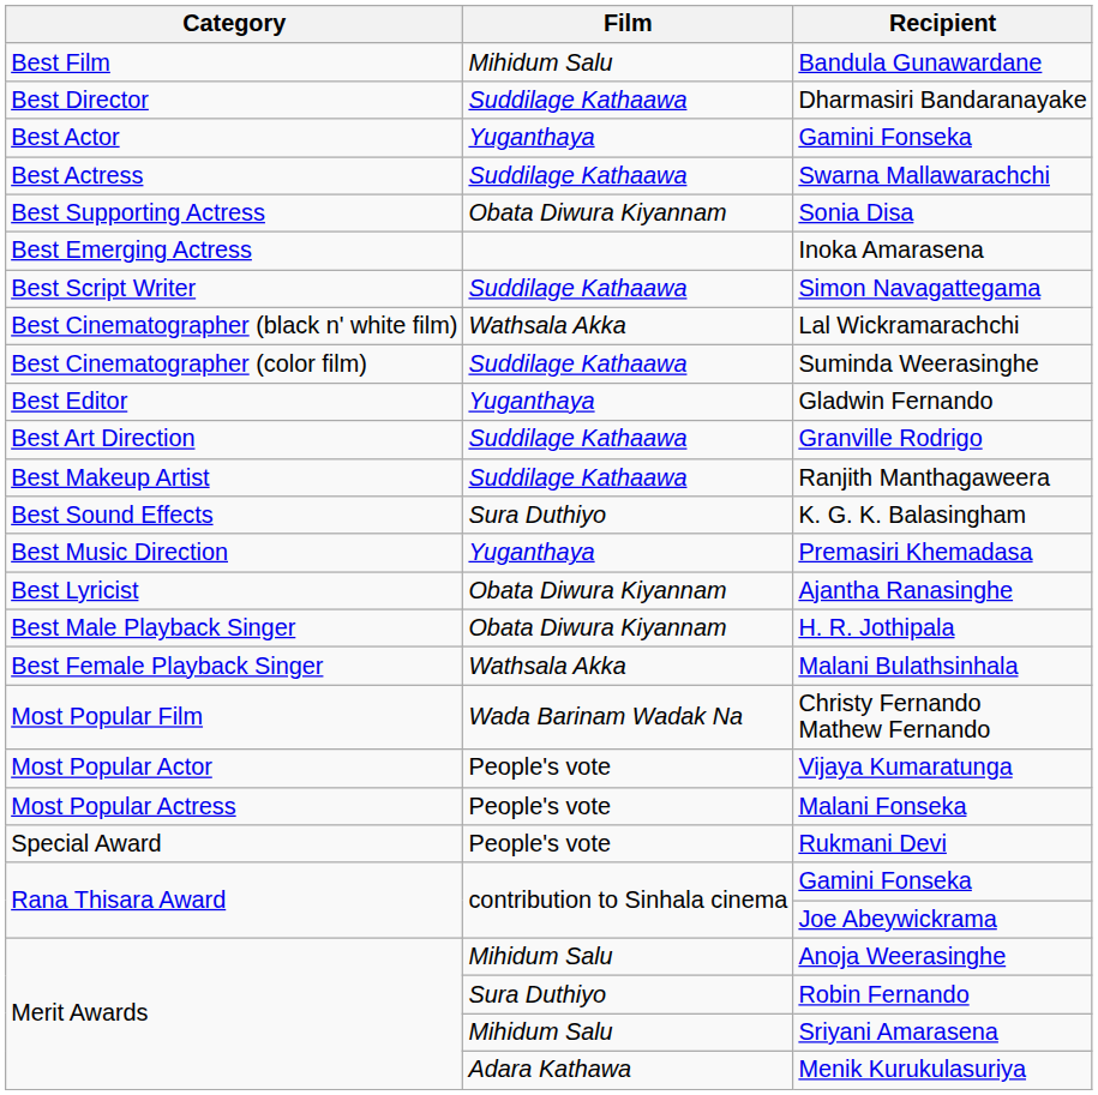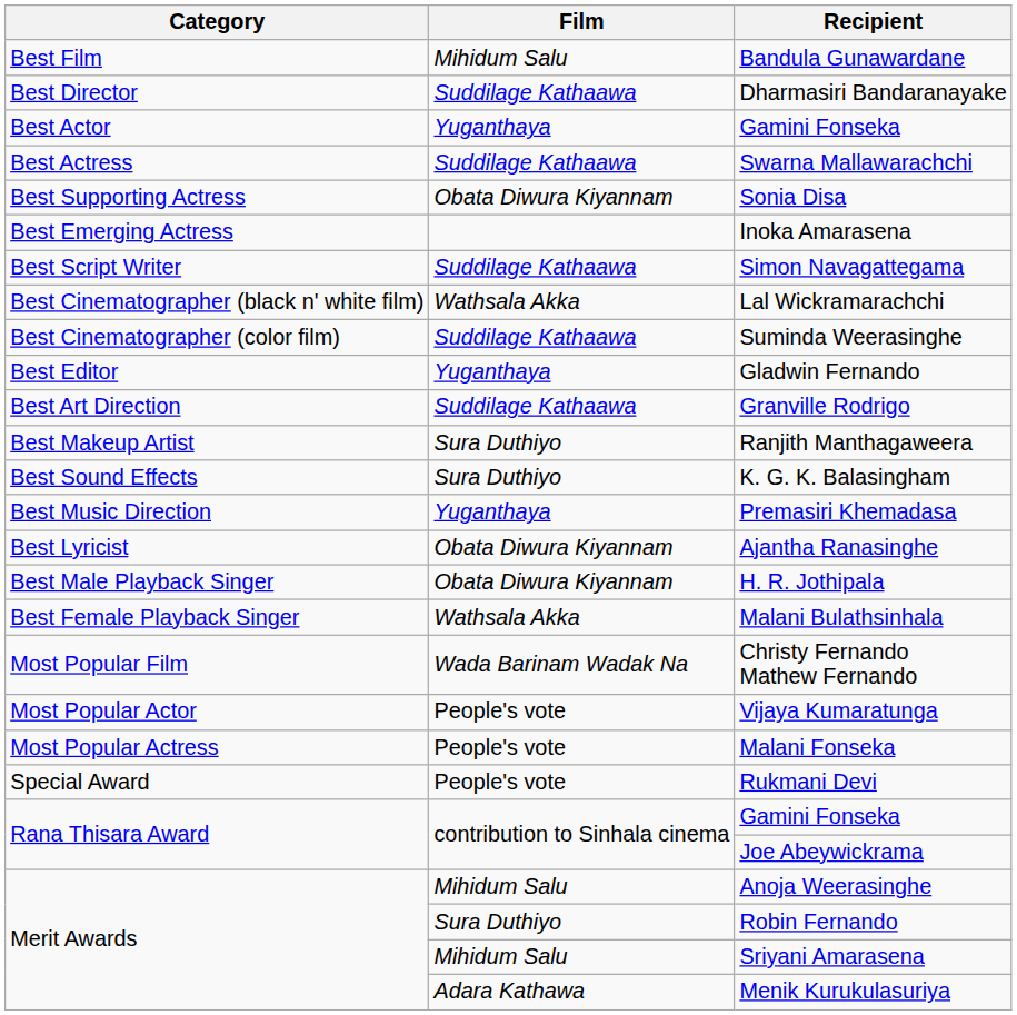Ranjith Manthagaweera | Film: Suddilage Kathaawa -> Sura Duthiyo
